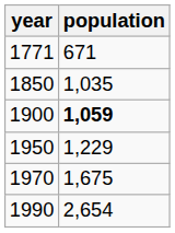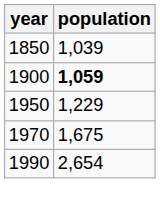- row: 1771 | 671
1850 | population: 1,035 -> 1,039
